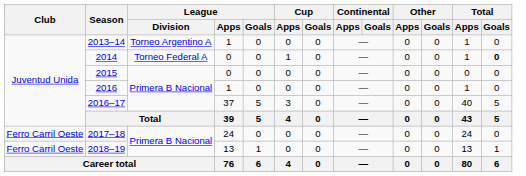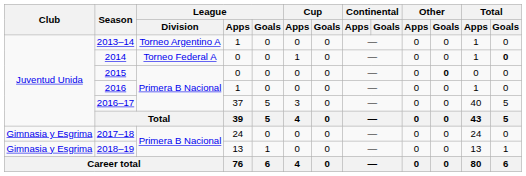2015 | Other / Goals: normal -> bold
2017–18 | Club: Ferro Carril Oeste -> Gimnasia y Esgrima
2018–19 | Club: Ferro Carril Oeste -> Gimnasia y Esgrima
